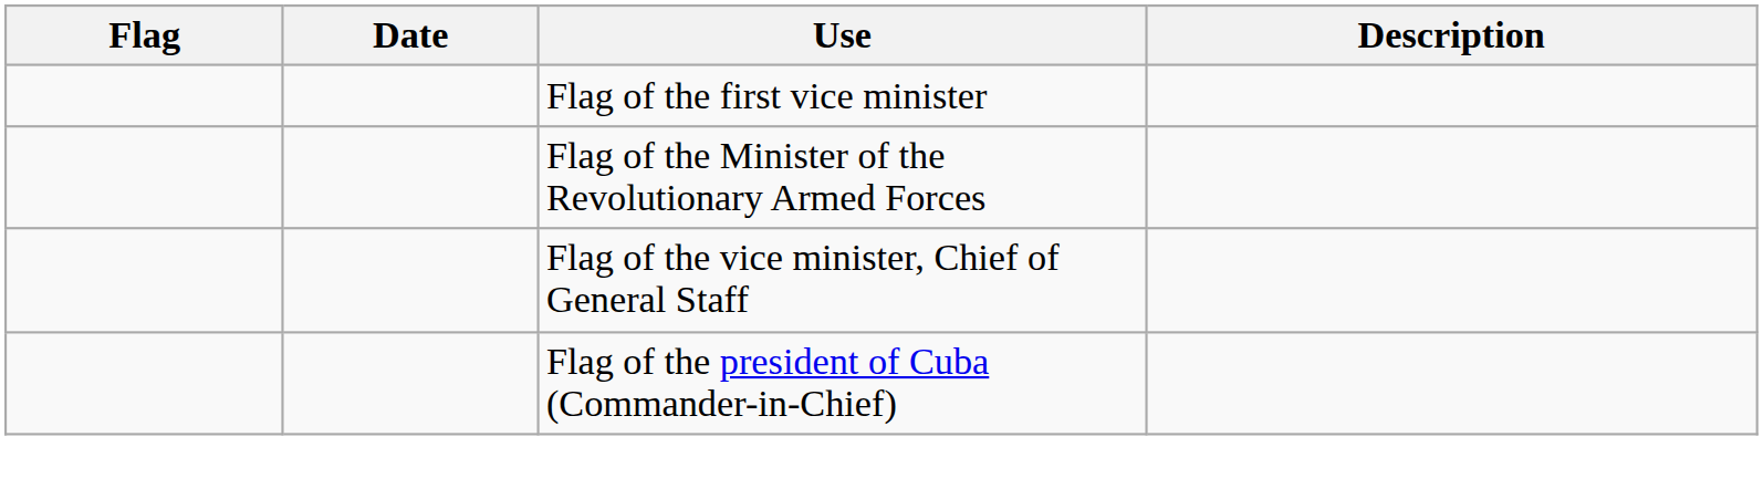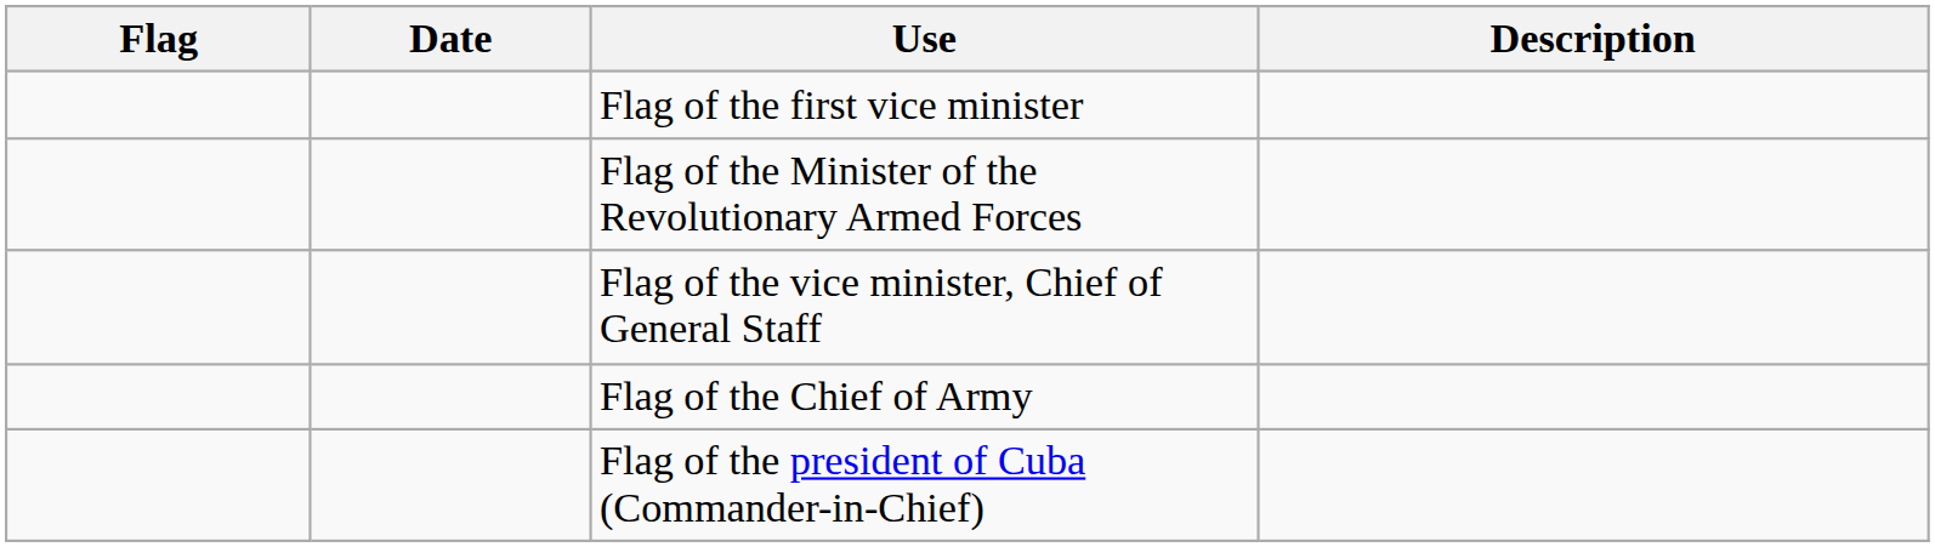+ row: Flag of the Chief of Army
